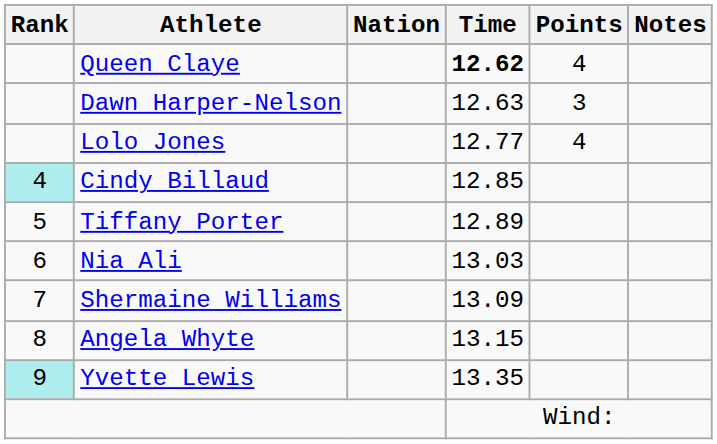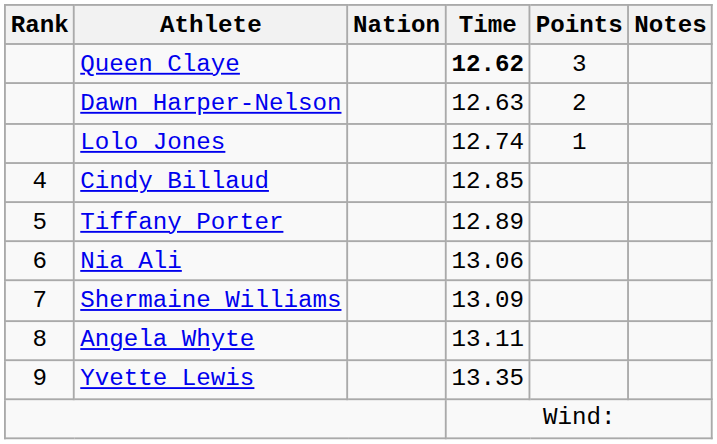Queen Claye | Points: 4 -> 3
Dawn Harper-Nelson | Points: 3 -> 2
Lolo Jones | Time: 12.77 -> 12.74
Lolo Jones | Points: 4 -> 1
Cindy Billaud | Rank: paleturquoise background -> no background
Nia Ali | Time: 13.03 -> 13.06
Angela Whyte | Time: 13.15 -> 13.11
Yvette Lewis | Rank: paleturquoise background -> no background
